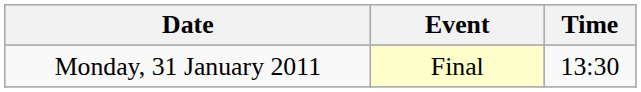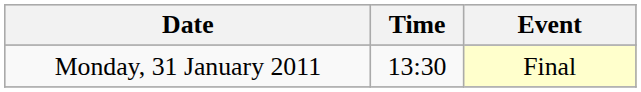columns swapped: Time <-> Event
